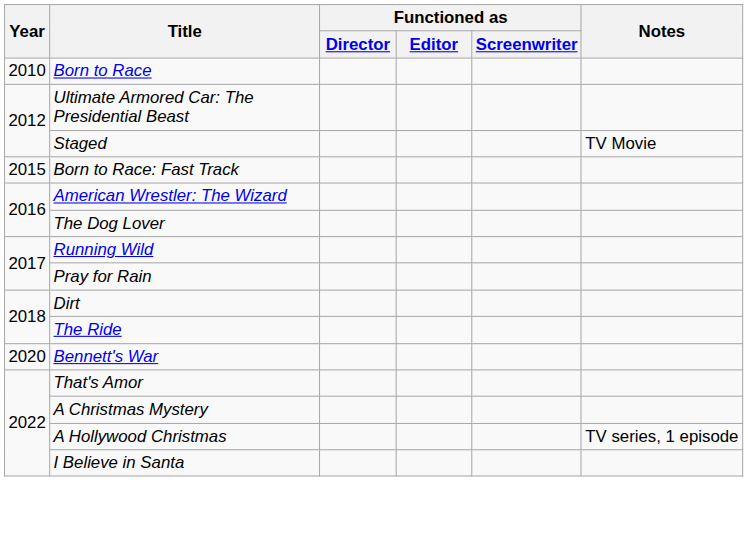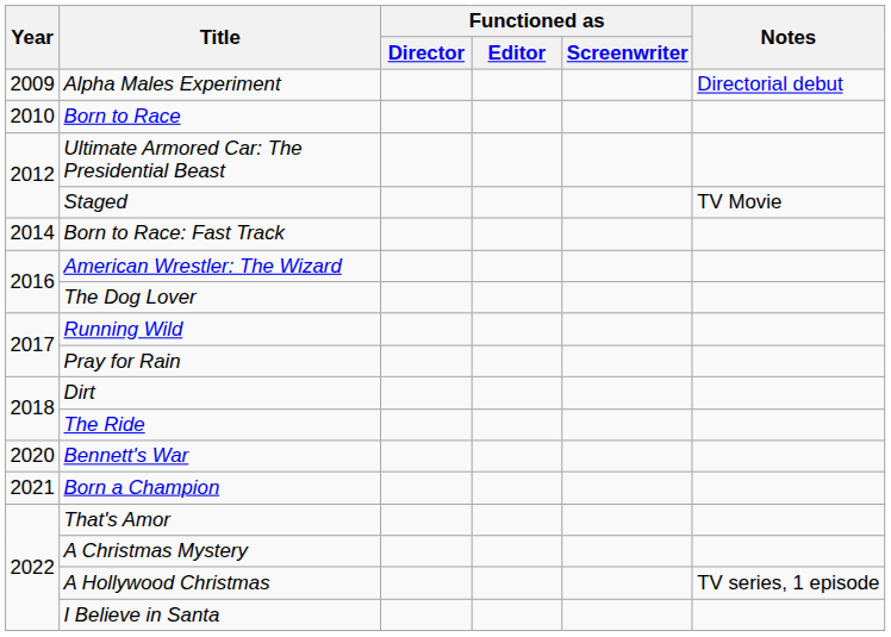+ row: 2009 | Alpha Males Experiment | Directorial debut
Born to Race: Fast Track | Year: 2015 -> 2014
+ row: 2021 | Born a Champion
